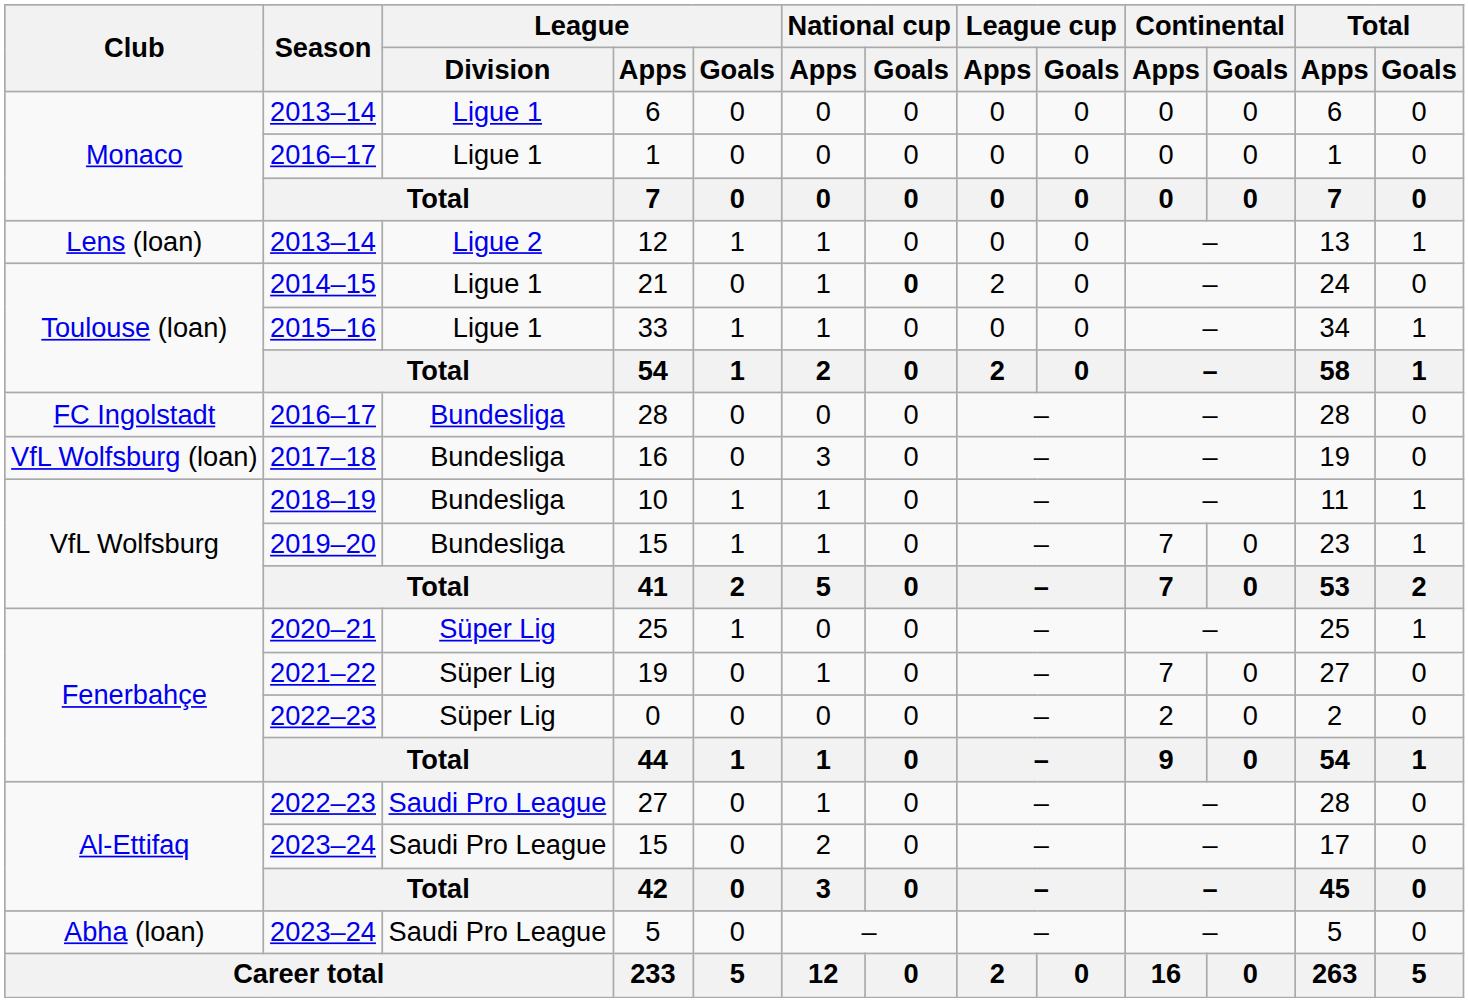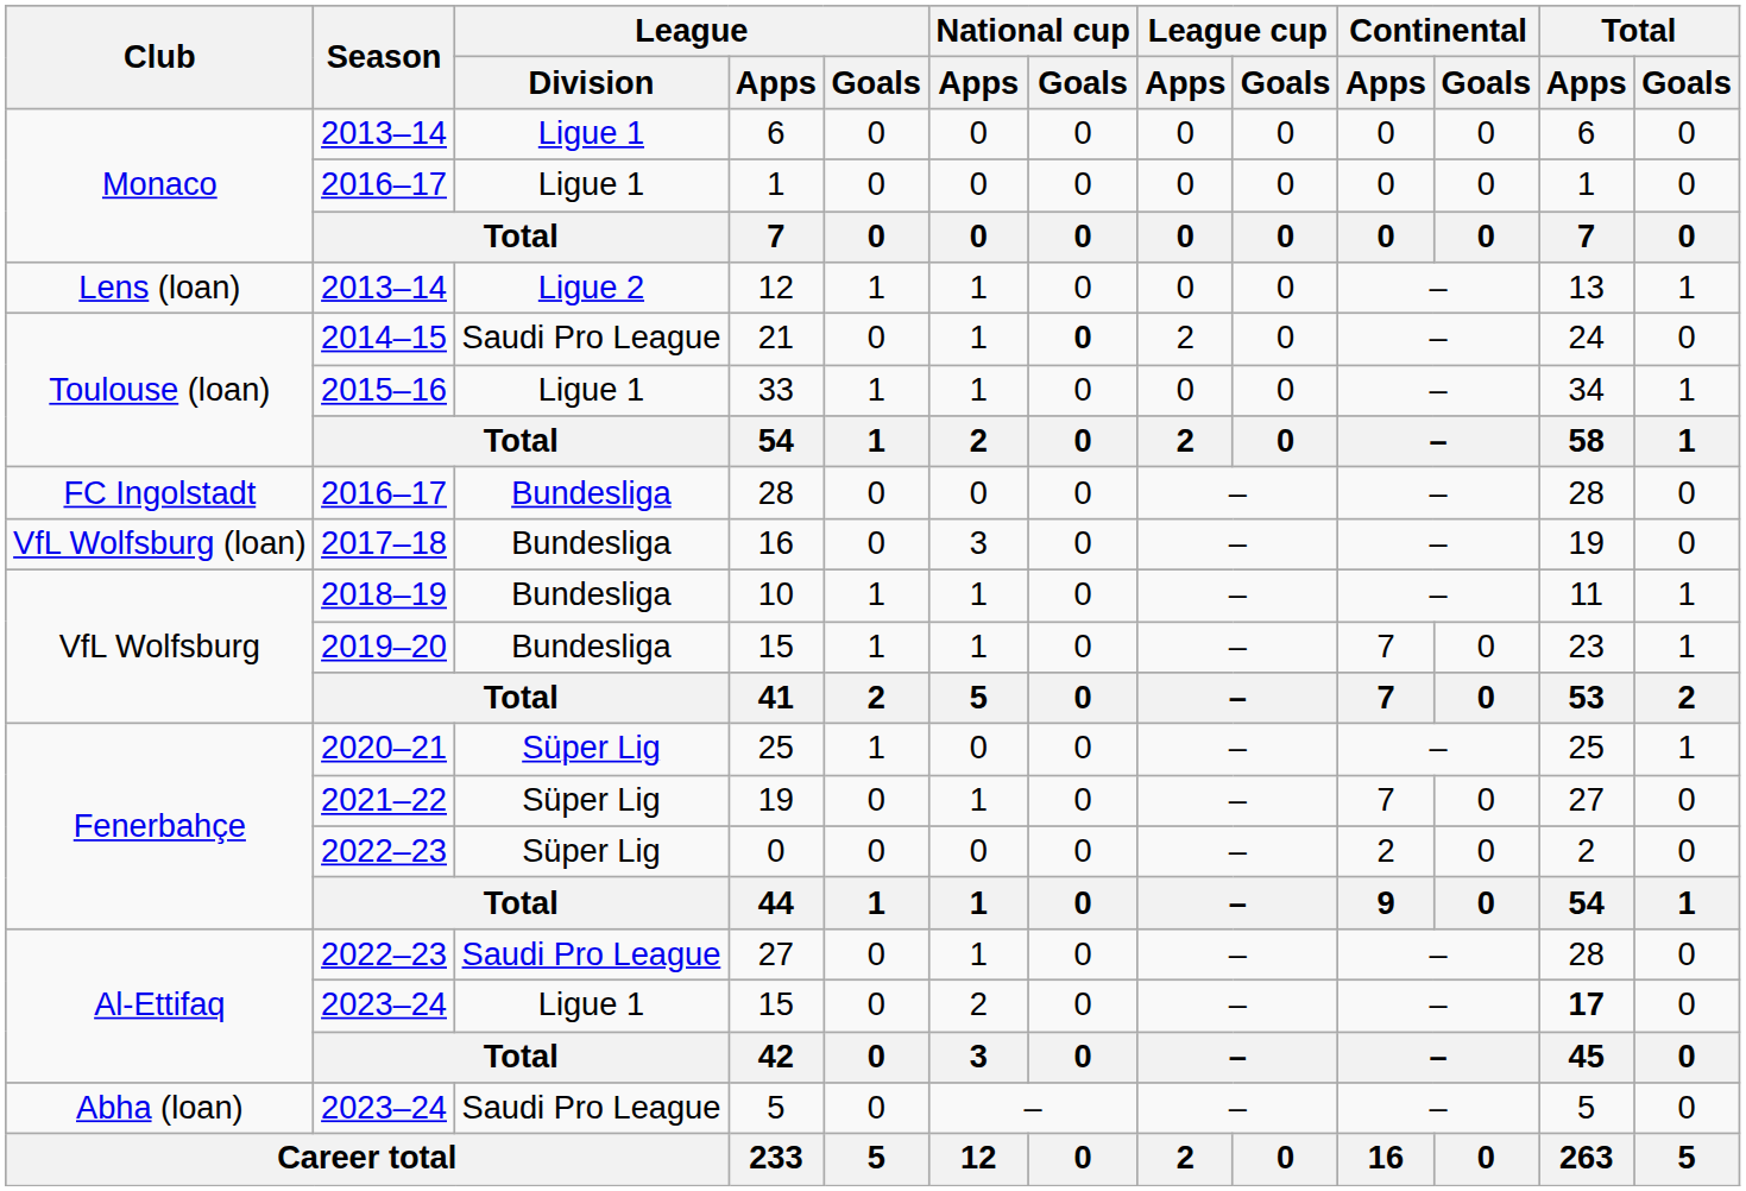21 | League / Division: Ligue 1 -> Saudi Pro League
2023–24 / 15 | League / Division: Saudi Pro League -> Ligue 1
2023–24 / 15 | Total / Apps: normal -> bold
